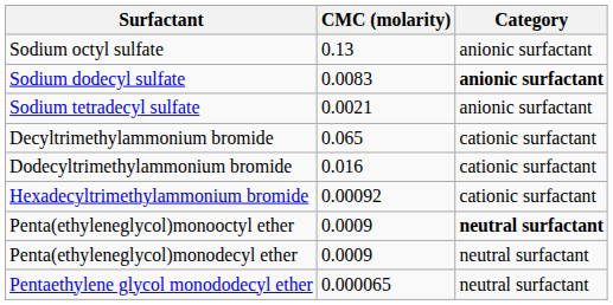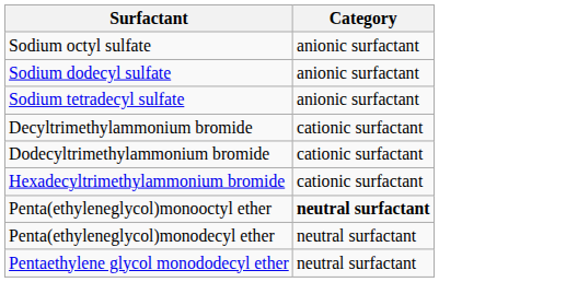- column: CMC (molarity) | 0.13 | 0.0083 | 0.0021 | 0.065 | 0.016 | 0.00092 | 0.0009 | 0.0009 | 0.000065
Sodium dodecyl sulfate | Category: bold -> normal
